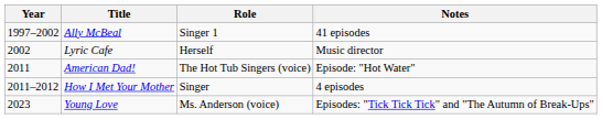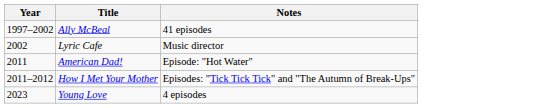- column: Role | Singer 1 | Herself | The Hot Tub Singers (voice) | Singer | Ms. Anderson (voice)
How I Met Your Mother | Notes: 4 episodes -> Episodes: "Tick Tick Tick" and "The Autumn of Break-Ups"
Young Love | Notes: Episodes: "Tick Tick Tick" and "The Autumn of Break-Ups" -> 4 episodes
